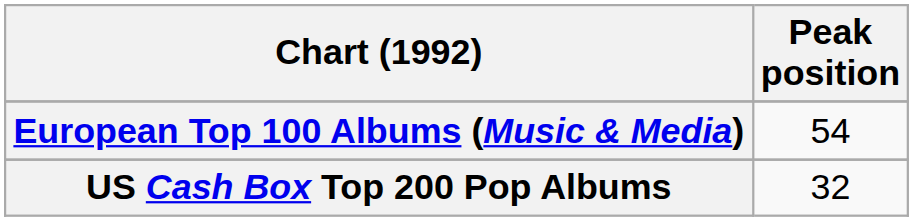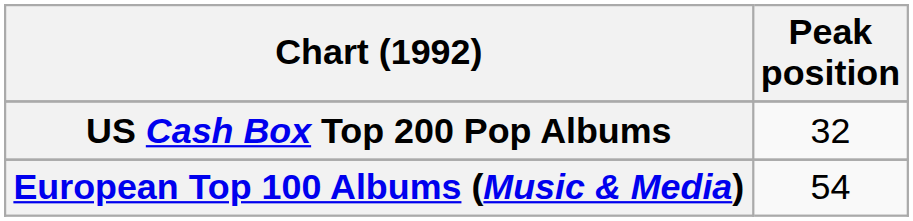rows swapped: European Top 100 Albums (Music & Media) <-> US Cash Box Top 200 Pop Albums
